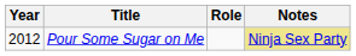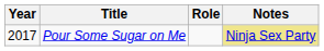Pour Some Sugar on Me | Year: 2012 -> 2017
